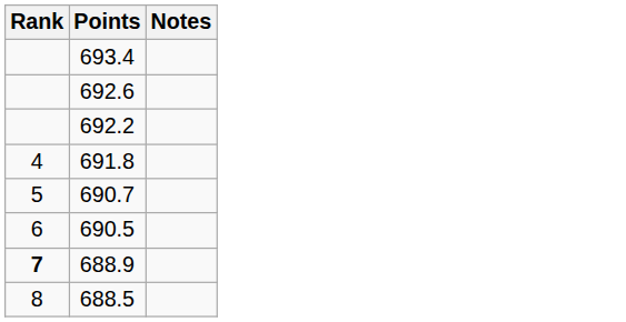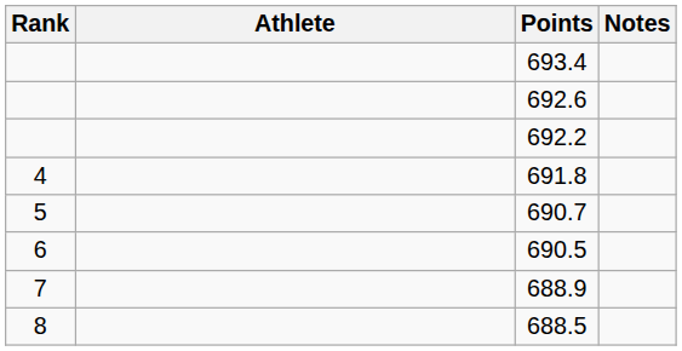+ column: Athlete
688.9 | Rank: bold -> normal
